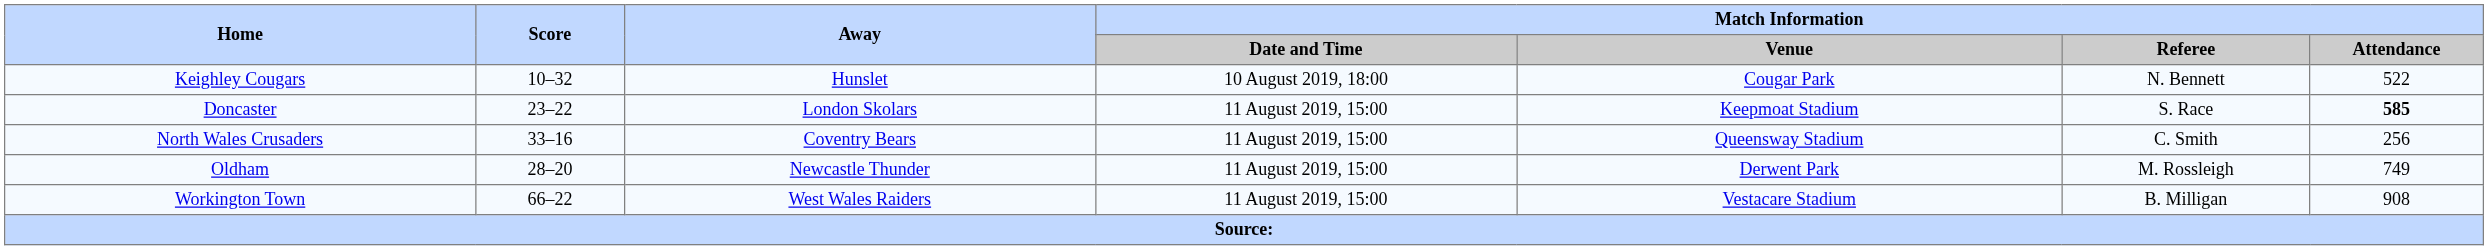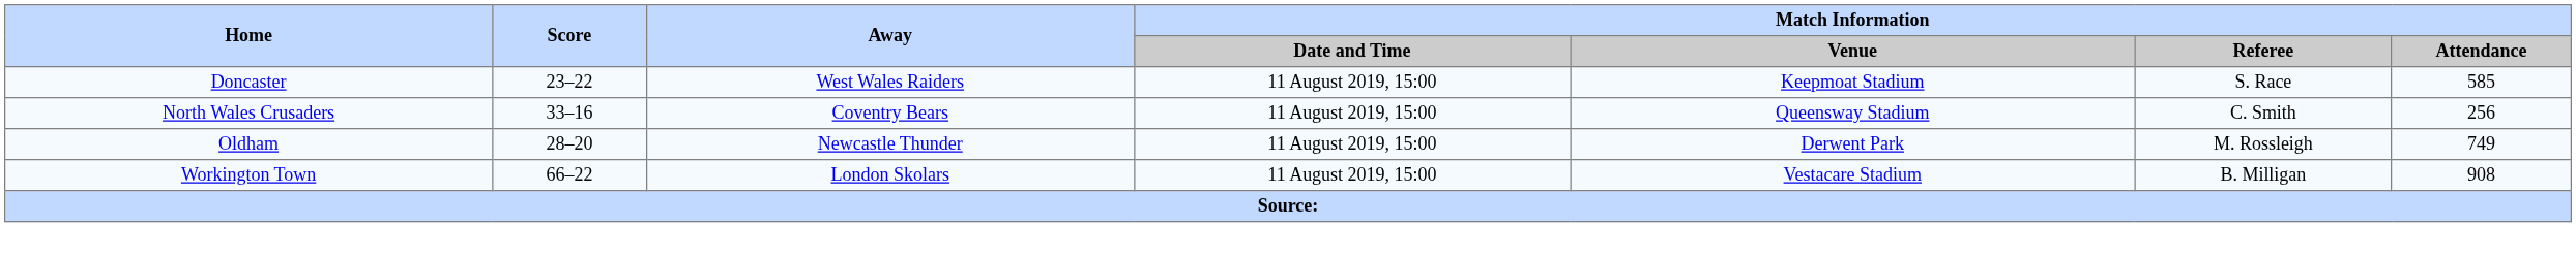- row: Keighley Cougars | 10–32 | Hunslet | 10 August 2019, 18:00 | Cougar Park | N. Bennett | 522
Doncaster | Away: London Skolars -> West Wales Raiders
Doncaster | Match Information / Attendance: bold -> normal
Workington Town | Away: West Wales Raiders -> London Skolars
